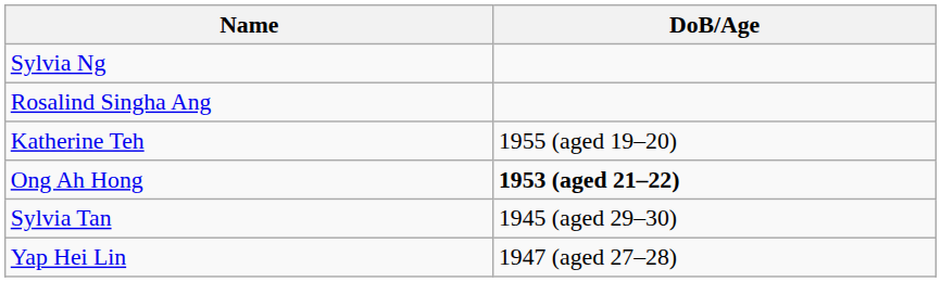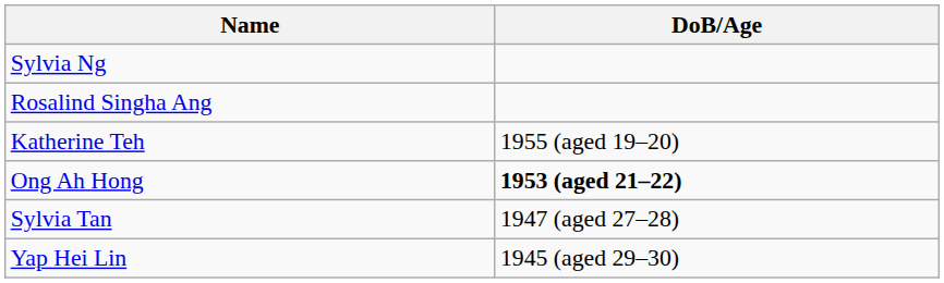Sylvia Tan | DoB/Age: 1945 (aged 29–30) -> 1947 (aged 27–28)
Yap Hei Lin | DoB/Age: 1947 (aged 27–28) -> 1945 (aged 29–30)
